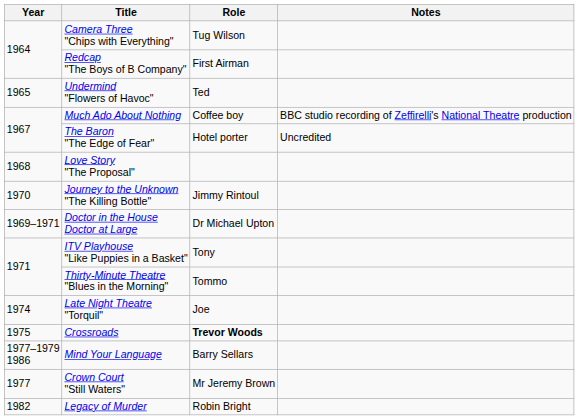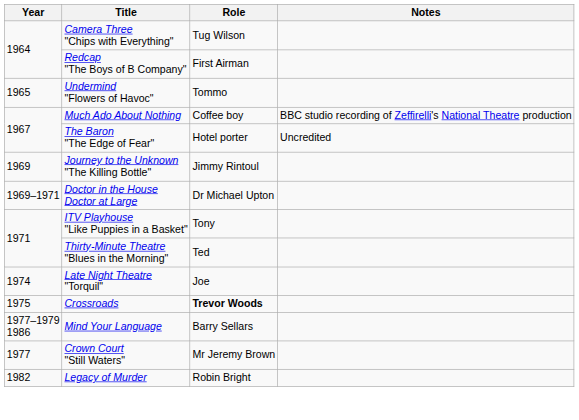Undermind "Flowers of Havoc" | Role: Ted -> Tommo
- row: 1968 | Love Story "The Proposal"
Journey to the Unknown "The Killing Bottle" | Year: 1970 -> 1969
Thirty-Minute Theatre "Blues in the Morning" | Role: Tommo -> Ted
